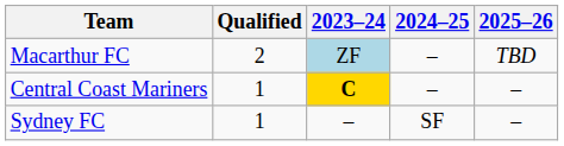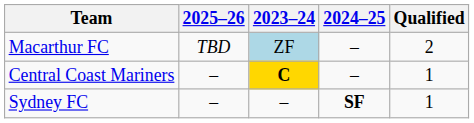columns swapped: Qualified <-> 2025–26
Sydney FC | 2024–25: normal -> bold
